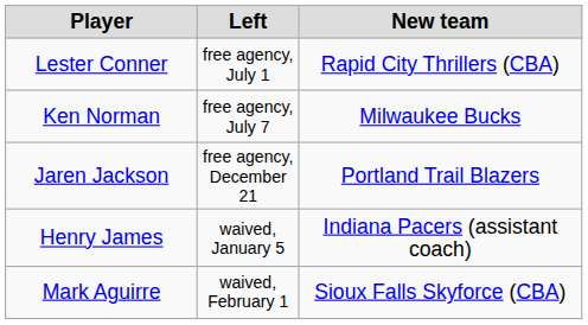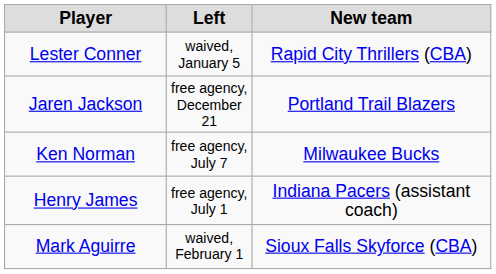Lester Conner | Left: free agency, July 1 -> waived, January 5
rows swapped: Ken Norman <-> Jaren Jackson
Henry James | Left: waived, January 5 -> free agency, July 1
